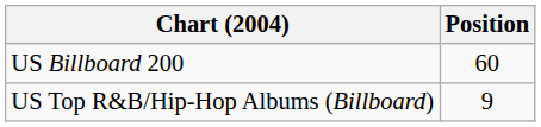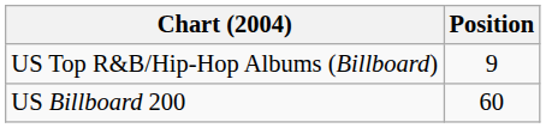rows swapped: US Billboard 200 <-> US Top R&B/Hip-Hop Albums (Billboard)
